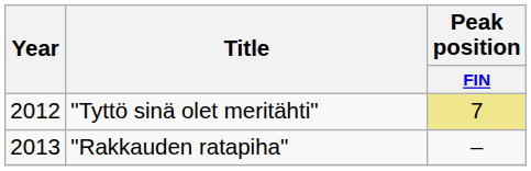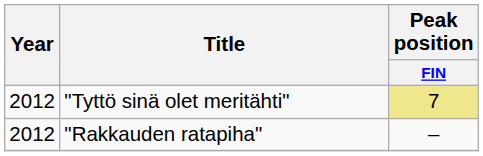"Rakkauden ratapiha" | Year: 2013 -> 2012
